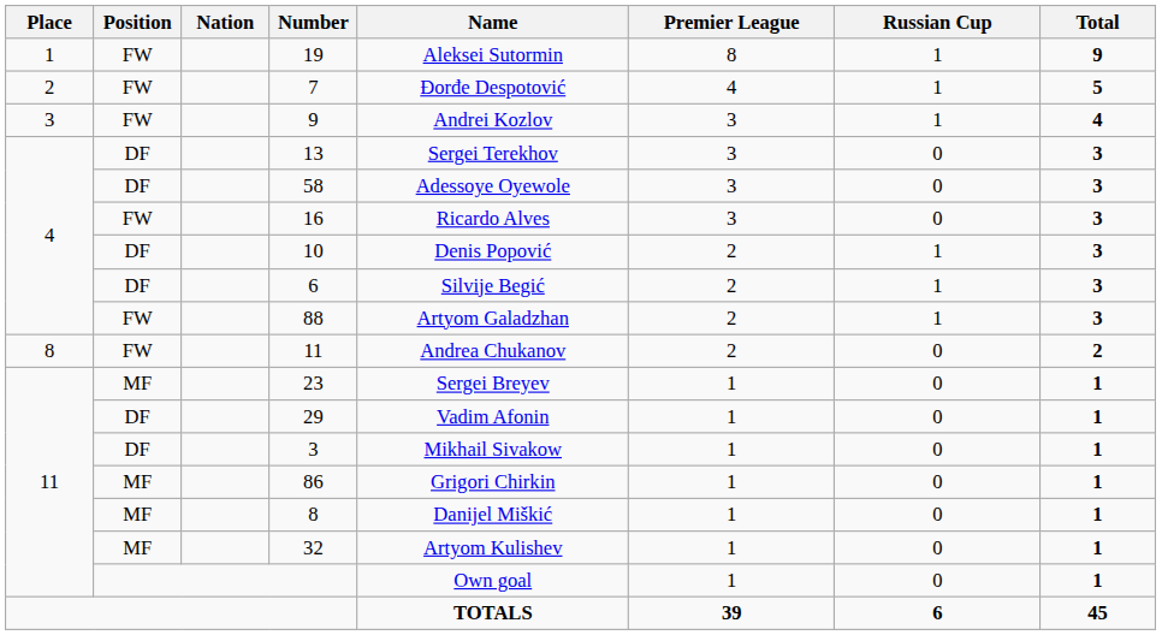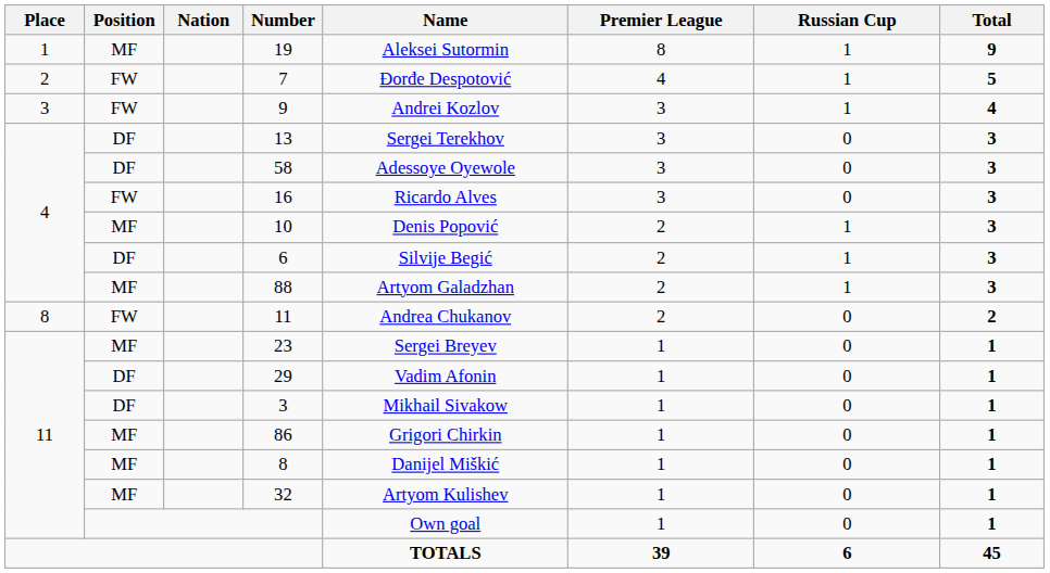19 | Position: FW -> MF
10 | Position: DF -> MF
88 | Position: FW -> MF
